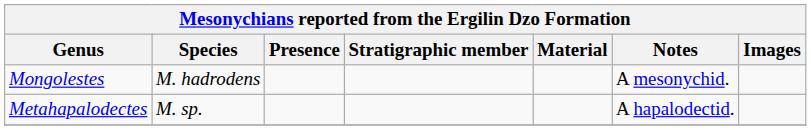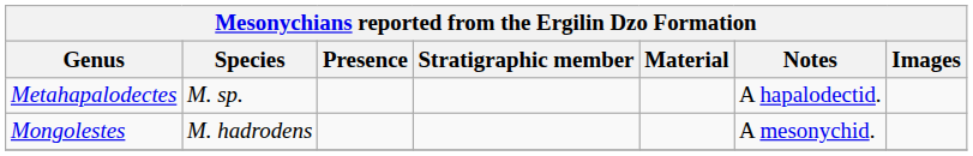rows swapped: Metahapalodectes <-> Mongolestes
